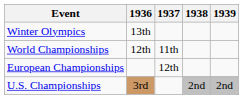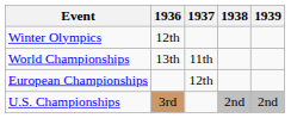Winter Olympics | 1936: 13th -> 12th
World Championships | 1936: 12th -> 13th
